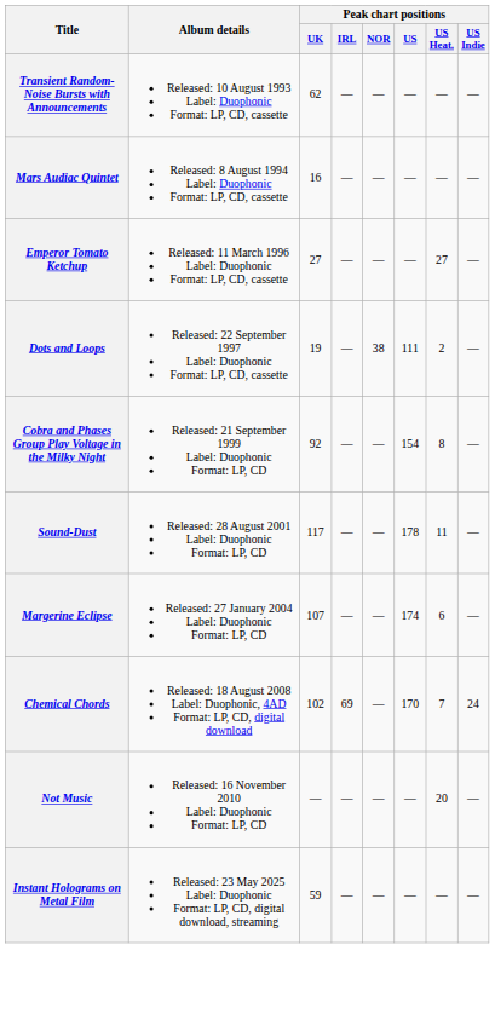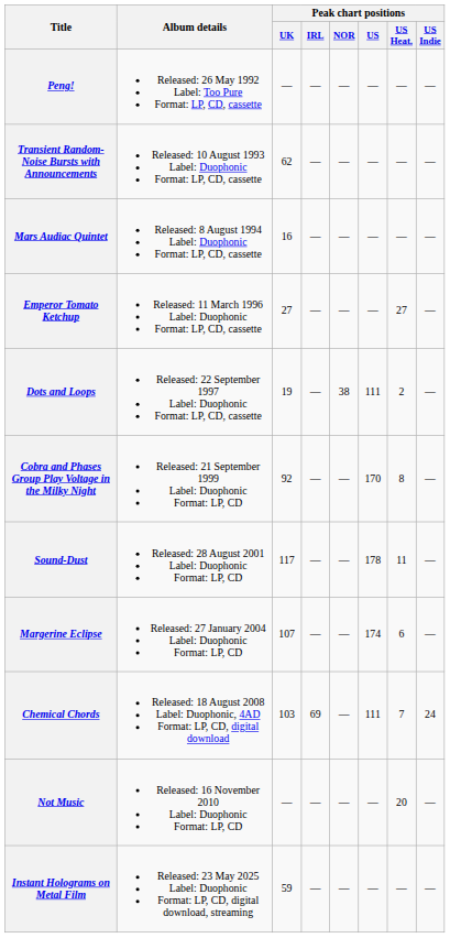+ row: Peng! | Released: 26 May 1992 Label: Too Pure Format: LP, CD, cassette | — | — | — | — | — | —
Cobra and Phases Group Play Voltage in the Milky Night | Peak chart positions / US: 154 -> 170
Chemical Chords | Peak chart positions / UK: 102 -> 103
Chemical Chords | Peak chart positions / US: 170 -> 111
